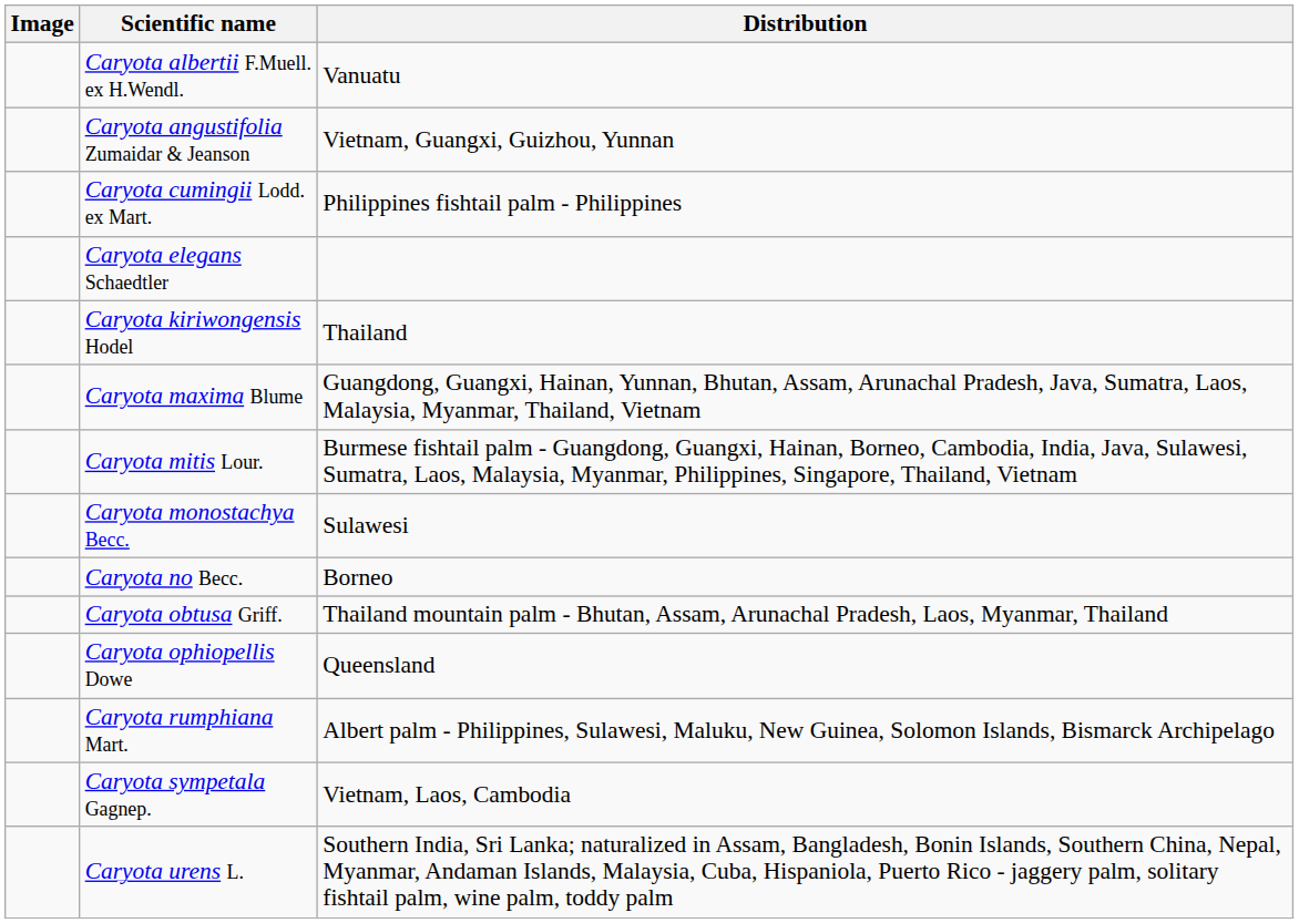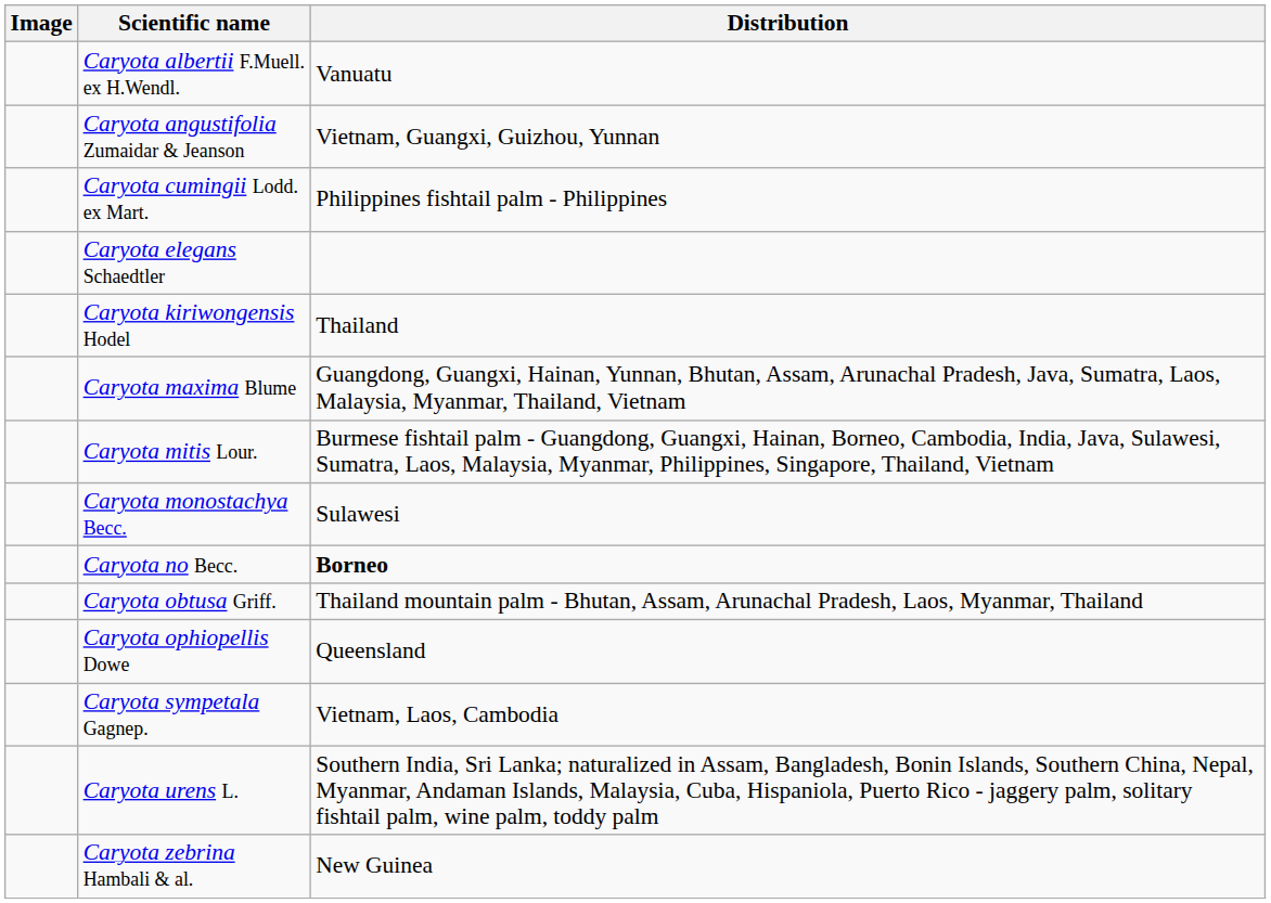Caryota no Becc. | Distribution: normal -> bold
- row: Caryota rumphiana Mart. | Albert palm - Philippines, Sulawesi, Maluku, New Guinea, Solomon Islands, Bismarck Archipelago
+ row: Caryota zebrina Hambali & al. | New Guinea
